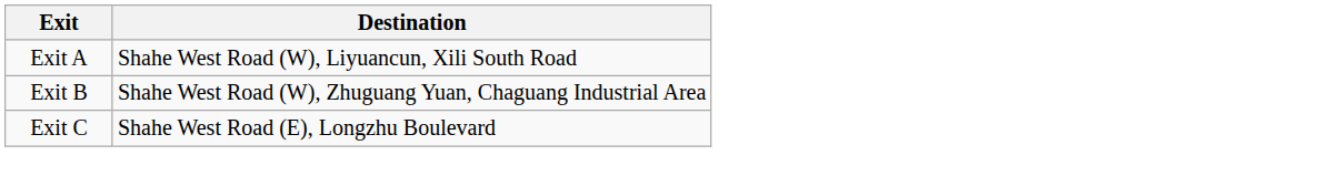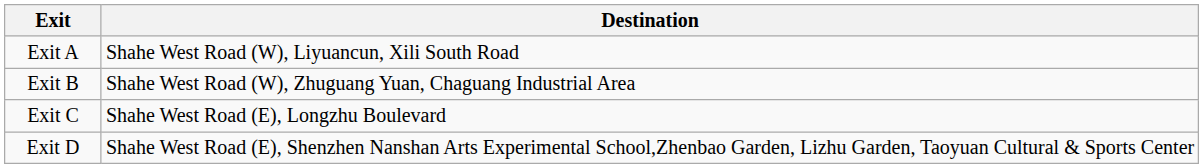+ row: Exit D | Shahe West Road (E), Shenzhen Nanshan Arts Experimental School,Zhenbao Garden, Lizhu Garden, Taoyuan Cultural & Sports Center
